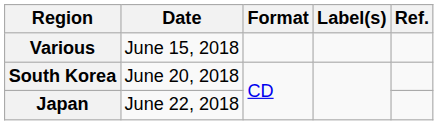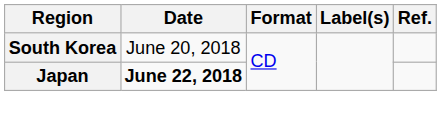- row: Various | June 15, 2018
Japan | Date: normal -> bold
